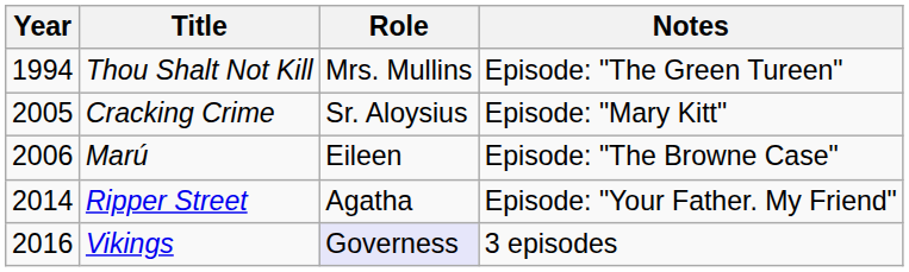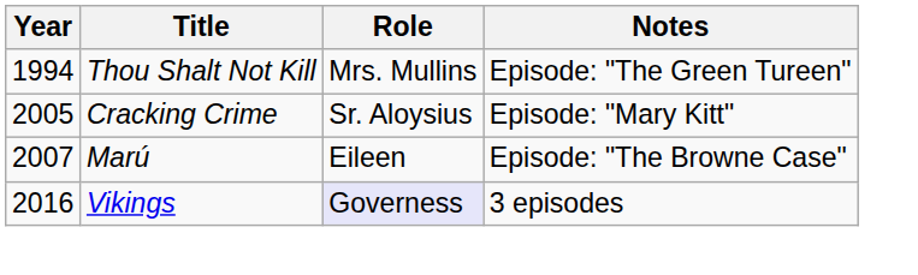Marú | Year: 2006 -> 2007
- row: 2014 | Ripper Street | Agatha | Episode: "Your Father. My Friend"
